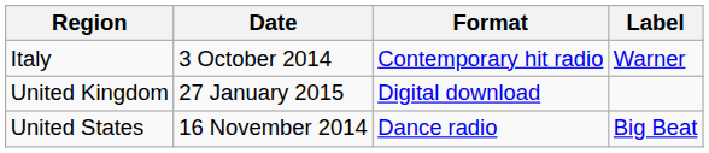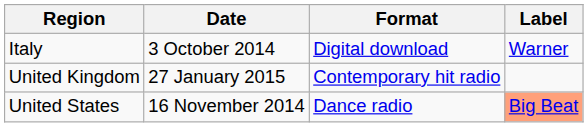Italy | Format: Contemporary hit radio -> Digital download
United Kingdom | Format: Digital download -> Contemporary hit radio
United States | Label: no background -> lightsalmon background
